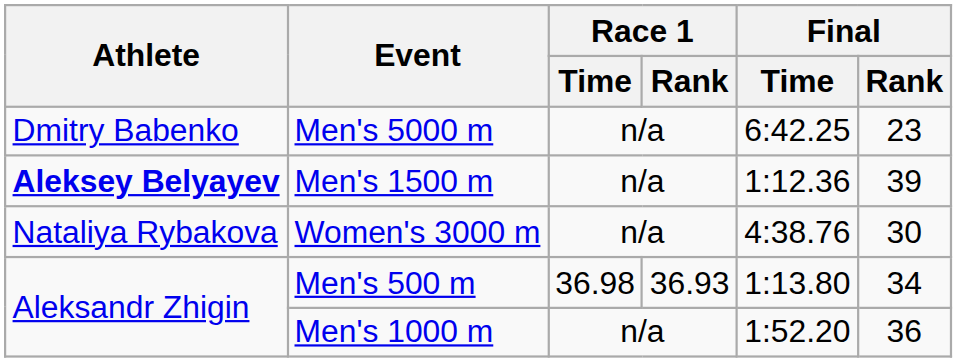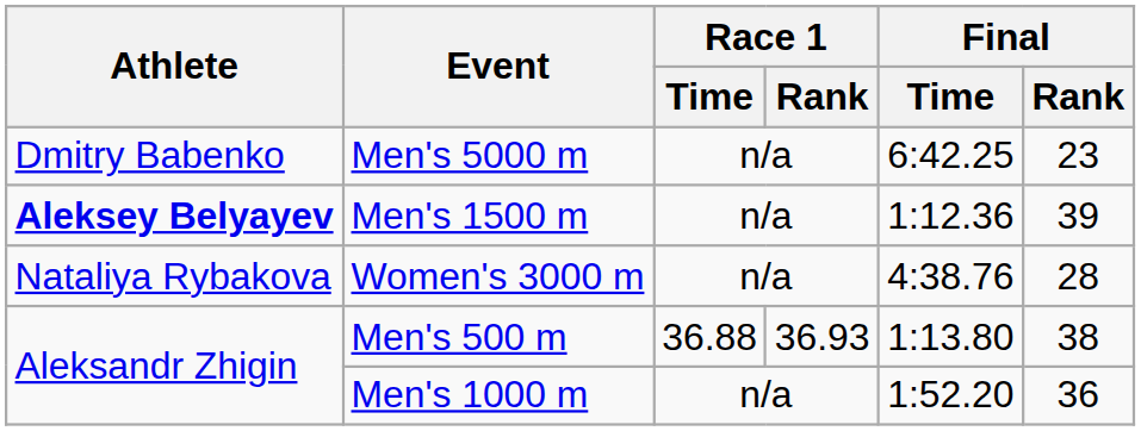Women's 3000 m | Final / Rank: 30 -> 28
Men's 500 m | Race 1 / Time: 36.98 -> 36.88
Men's 500 m | Final / Rank: 34 -> 38
